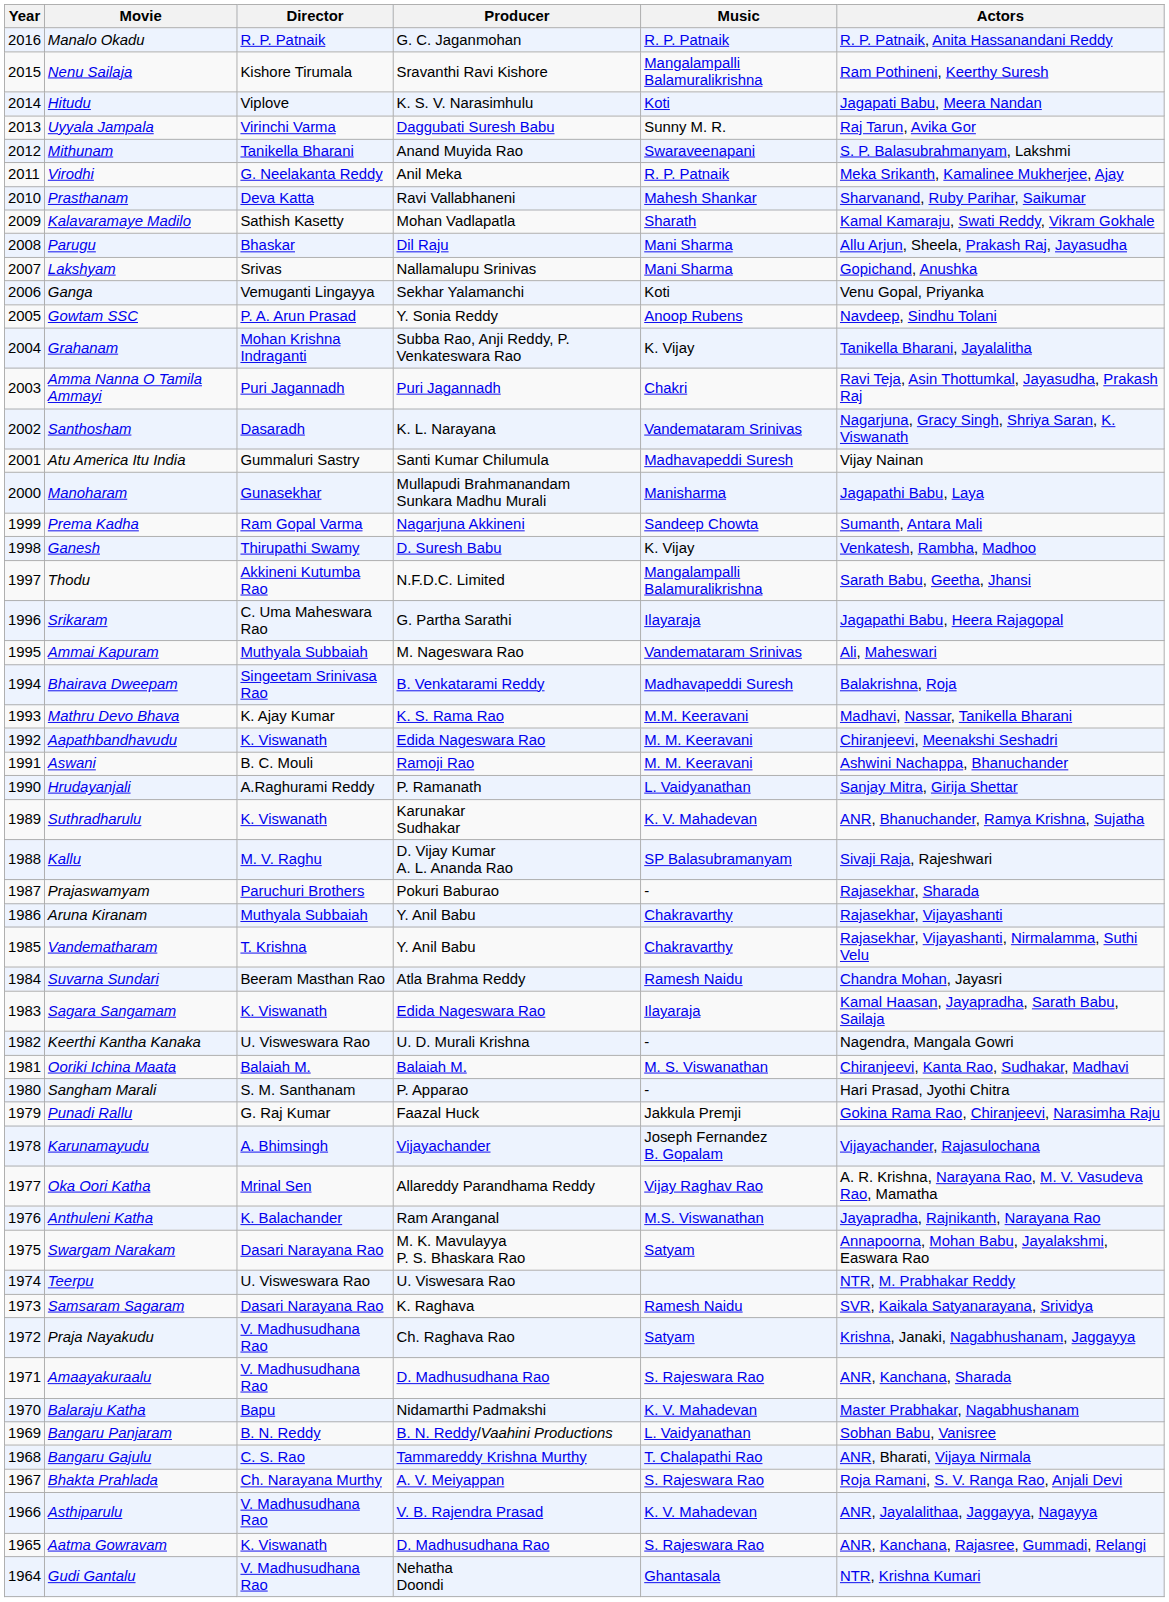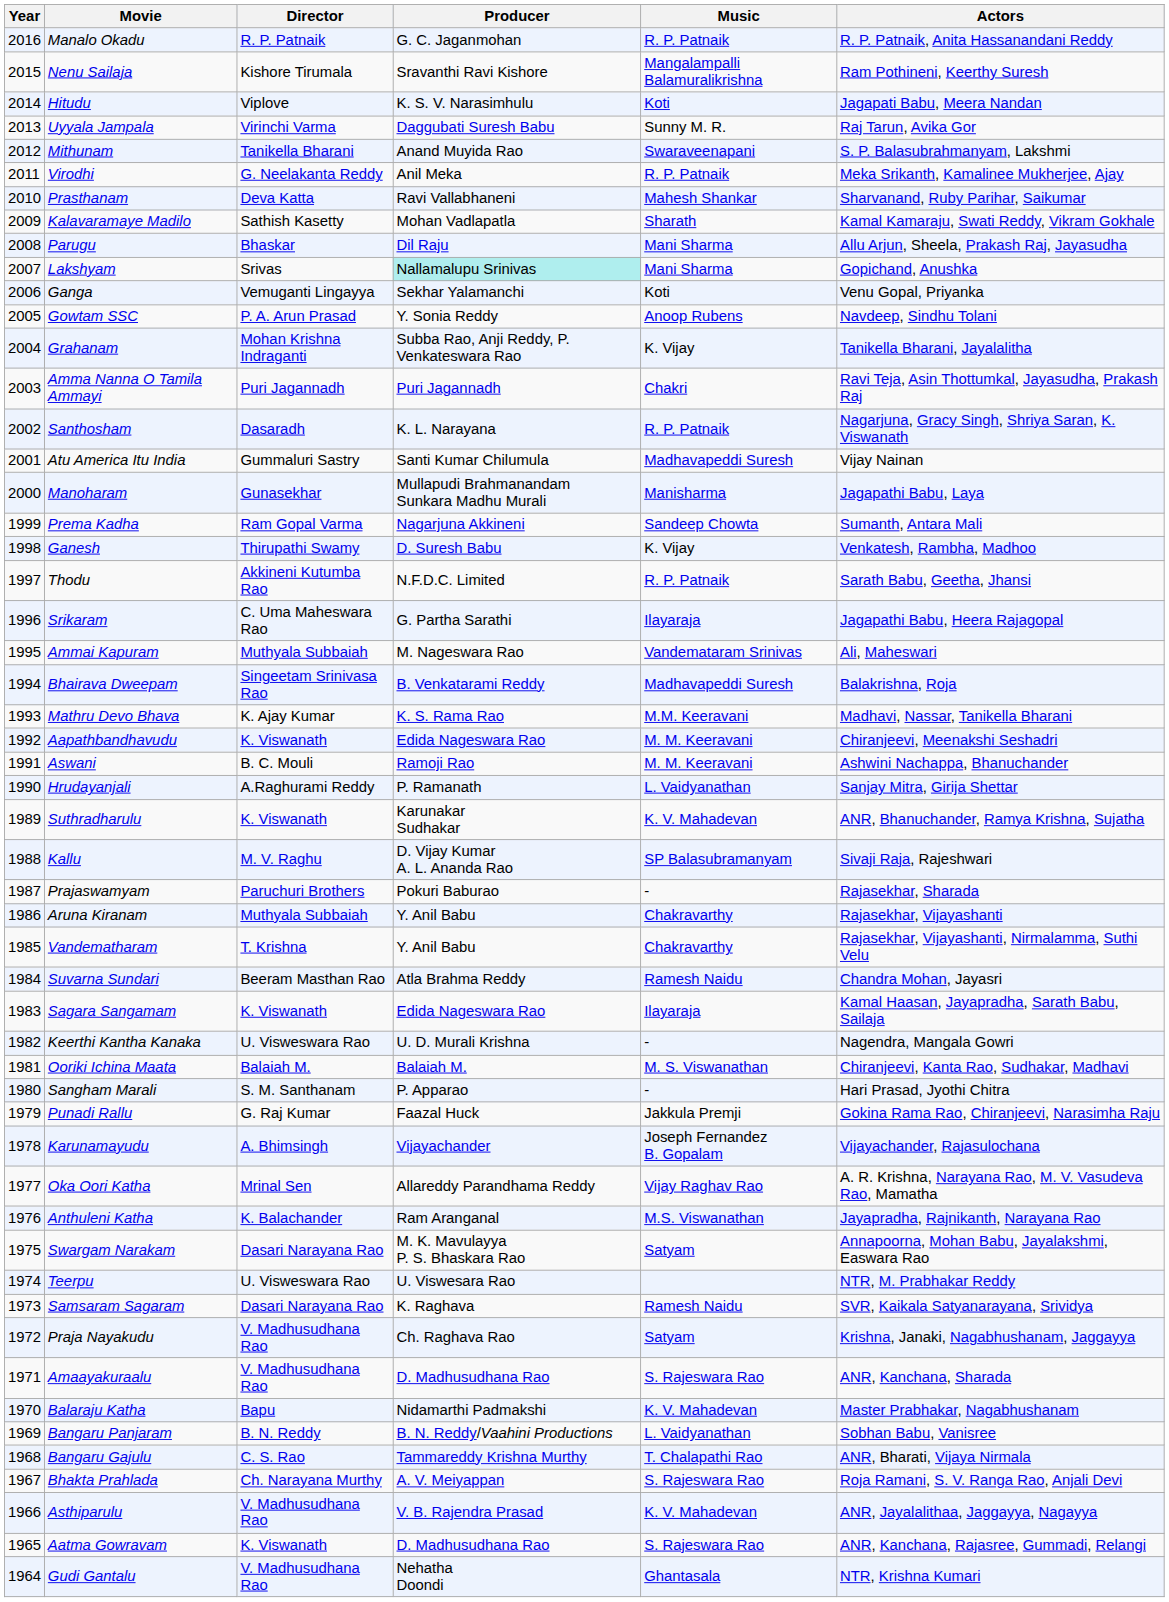Lakshyam | Producer: no background -> paleturquoise background
Santhosham | Music: Vandemataram Srinivas -> R. P. Patnaik
Thodu | Music: Mangalampalli Balamuralikrishna -> R. P. Patnaik
